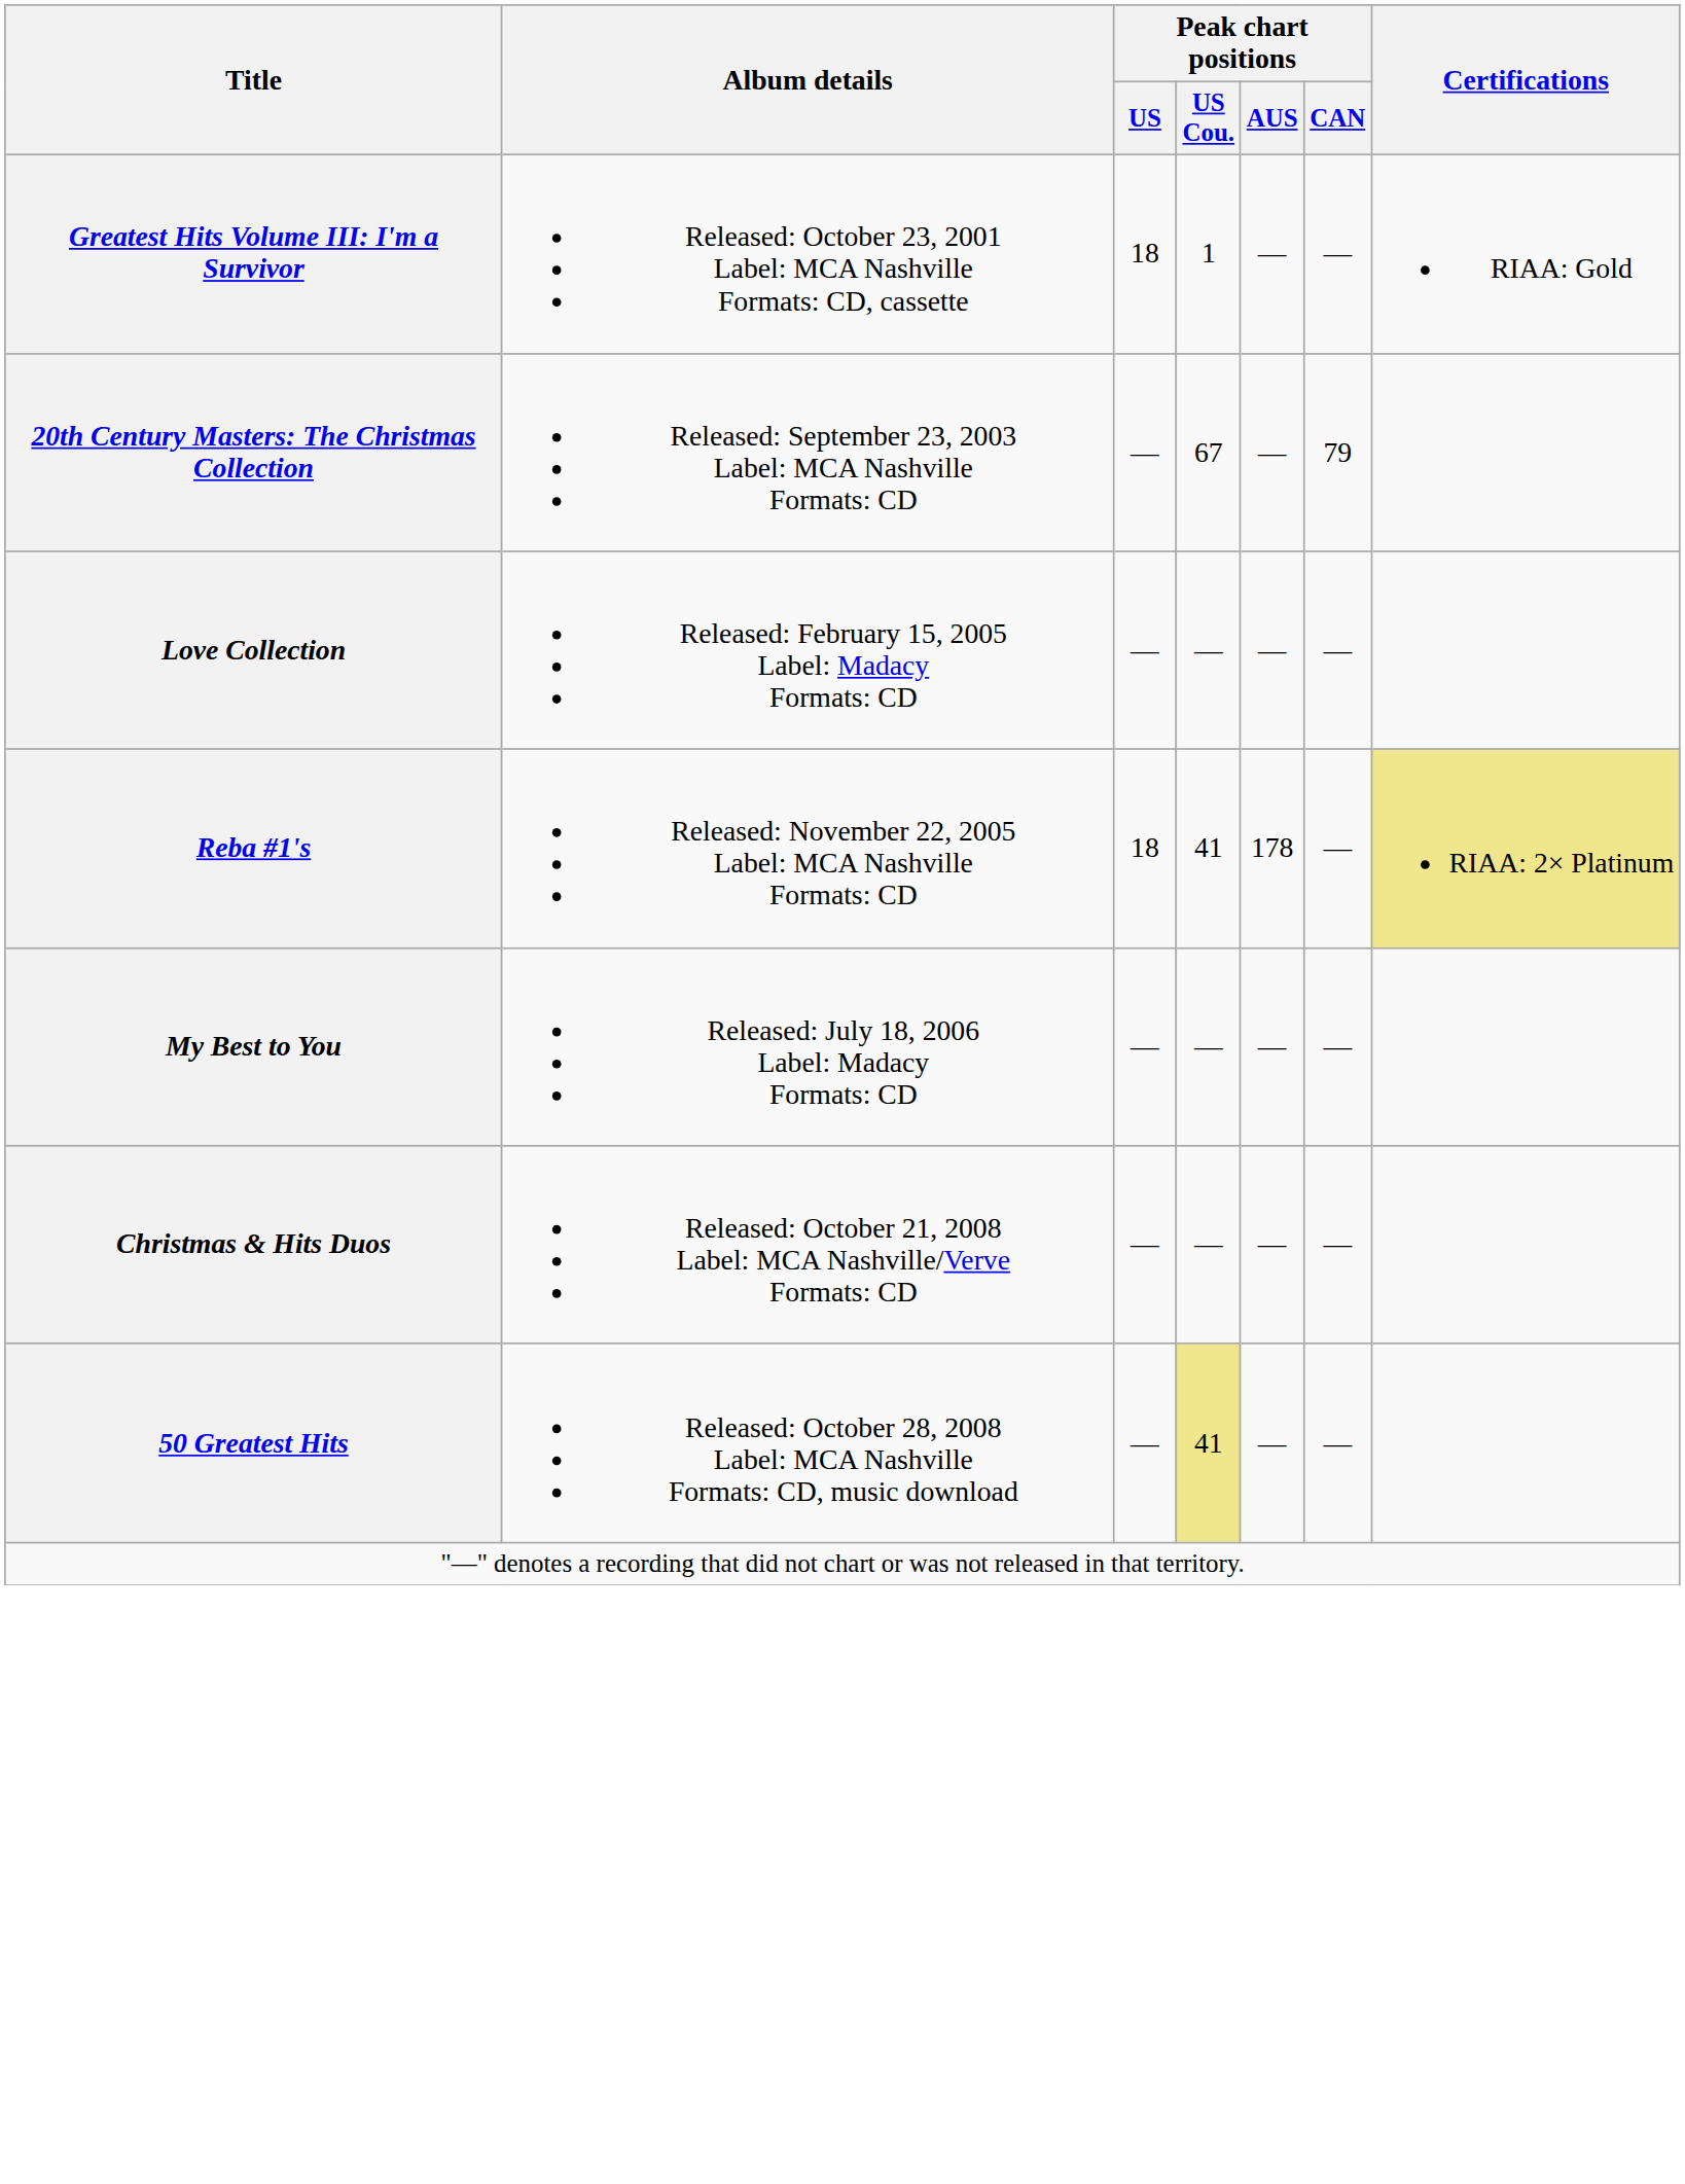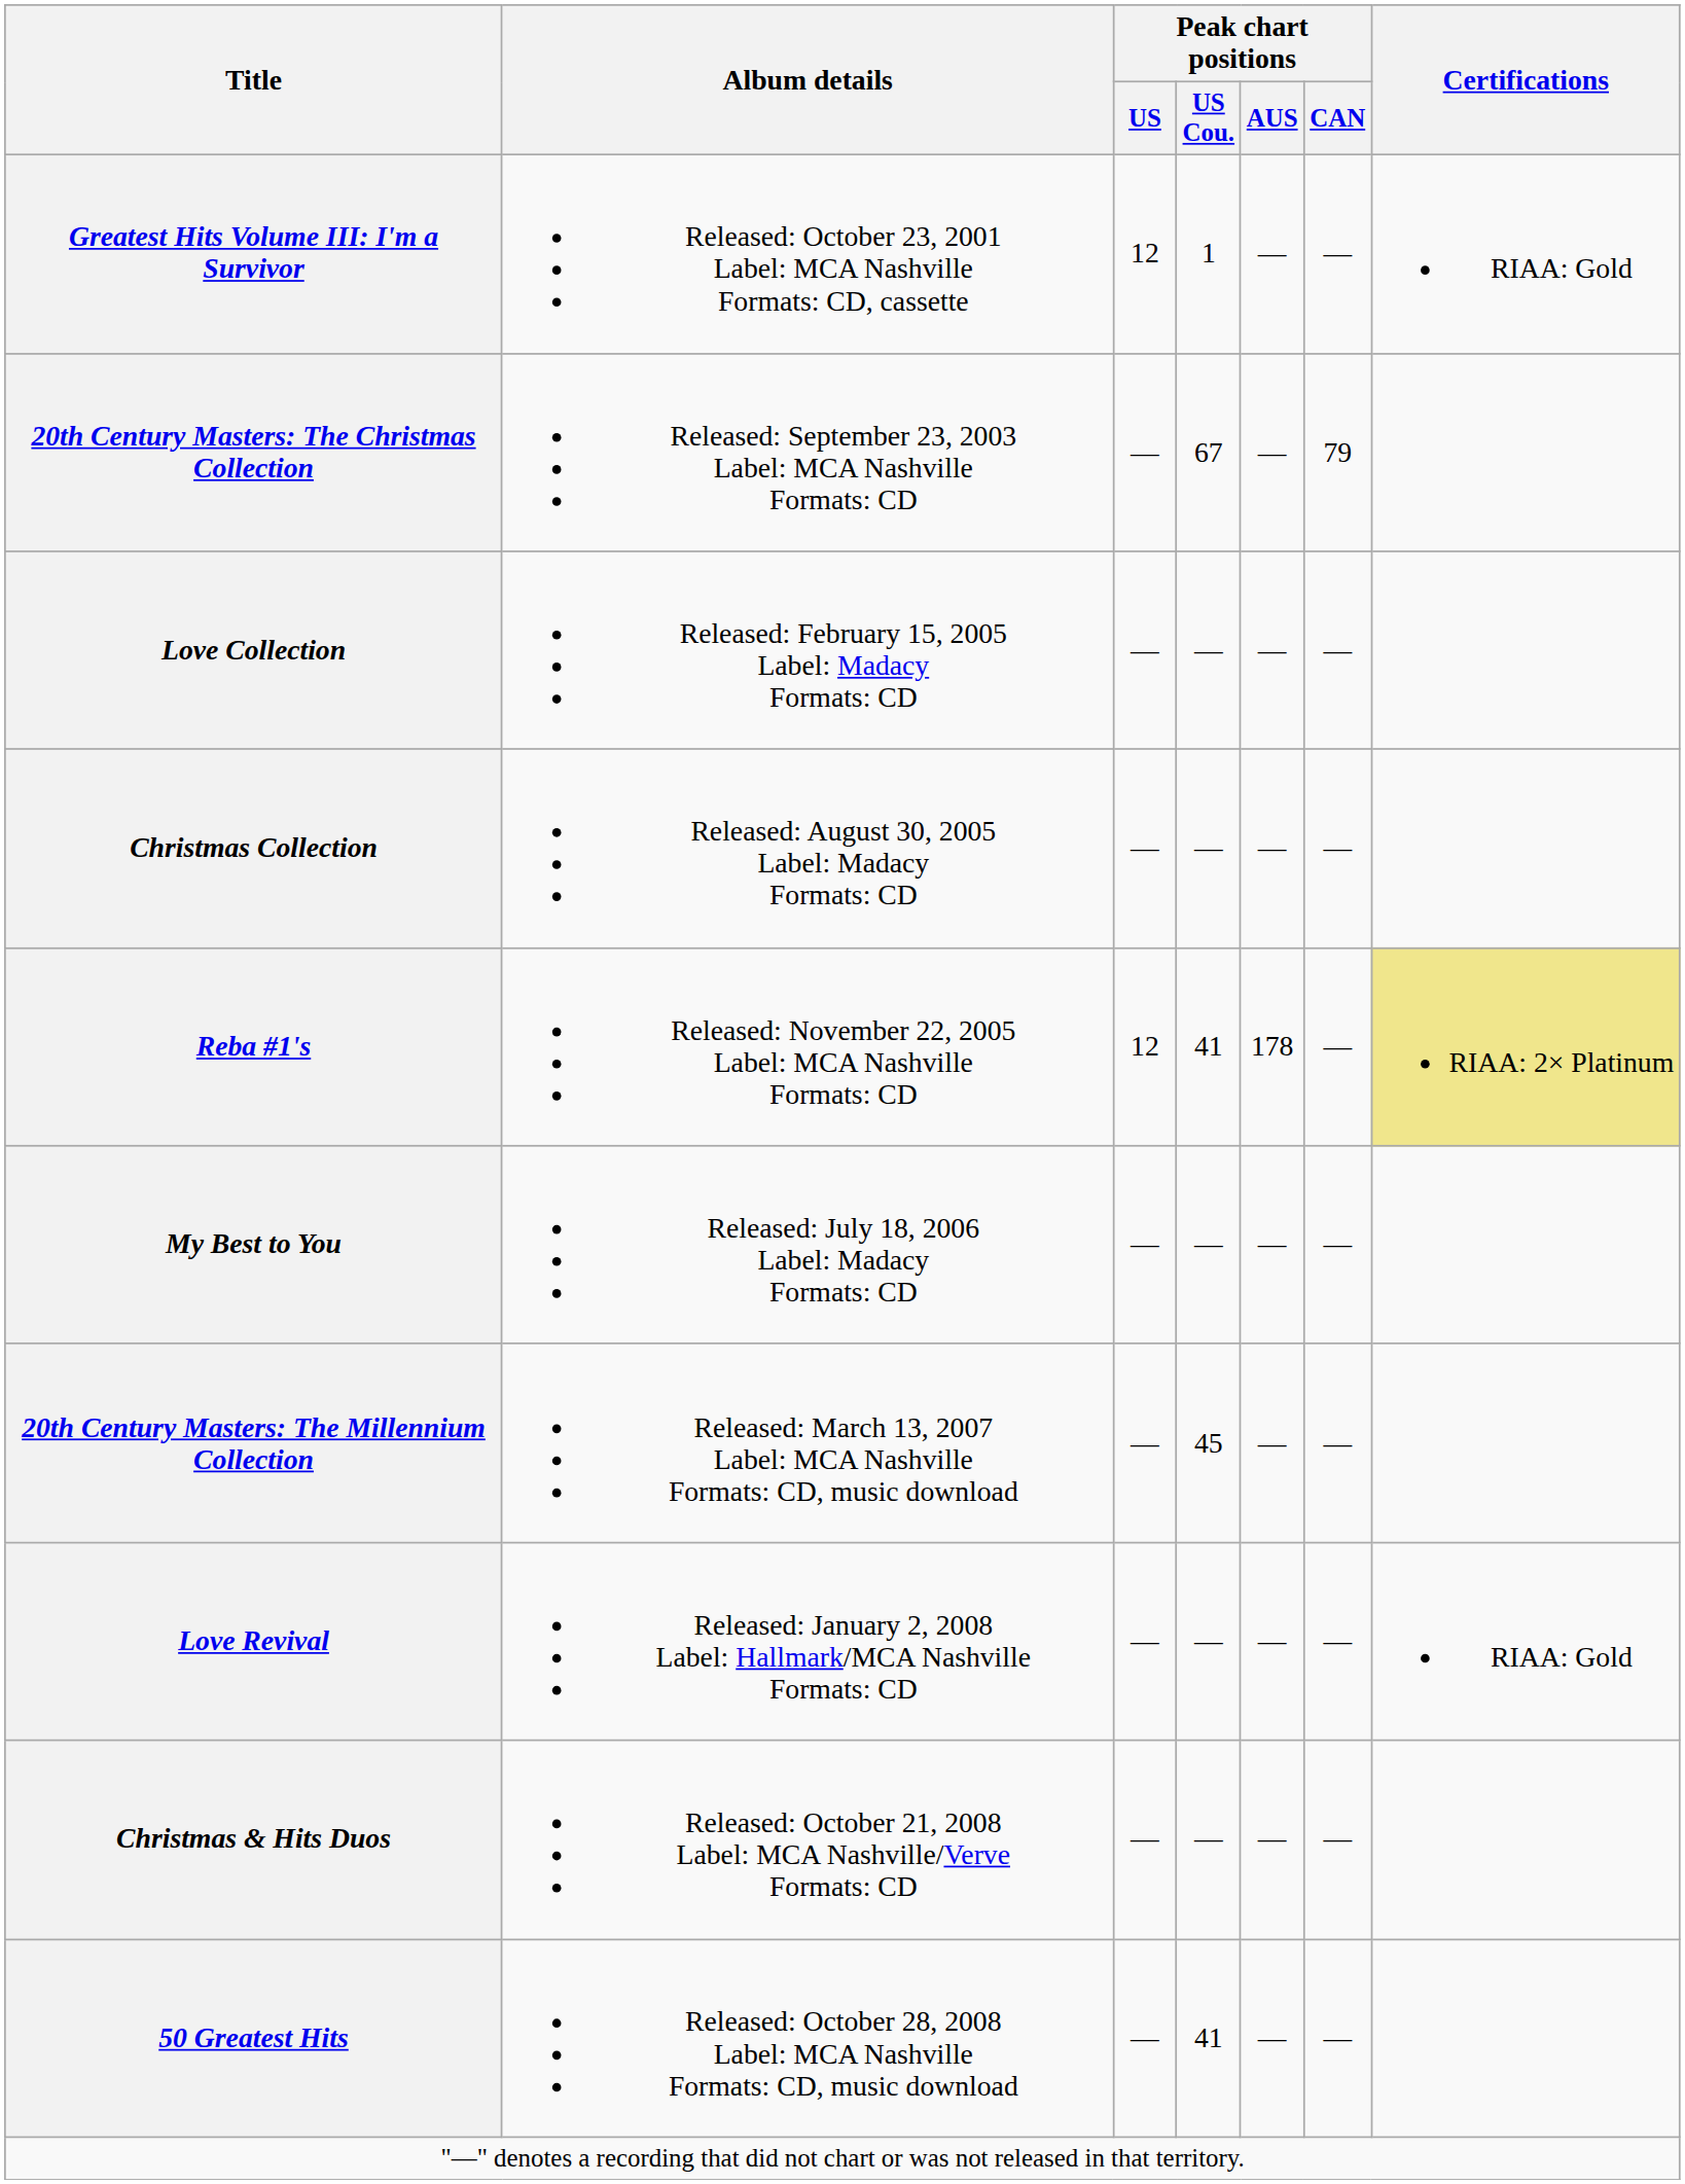Greatest Hits Volume III: I'm a Survivor | Peak chart positions / US: 18 -> 12
+ row: Christmas Collection | Released: August 30, 2005 Label: Madacy Formats: CD | — | — | — | —
Reba #1's | Peak chart positions / US: 18 -> 12
+ row: 20th Century Masters: The Millennium Collection | Released: March 13, 2007 Label: MCA Nashville Formats: CD, music download | — | 45 | — | —
+ row: Love Revival | Released: January 2, 2008 Label: Hallmark/MCA Nashville Formats: CD | — | — | — | — | RIAA: Gold
50 Greatest Hits | Peak chart positions / US Cou.: khaki background -> no background
